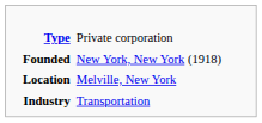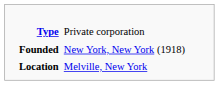- row: Industry | Transportation
